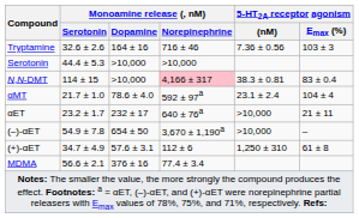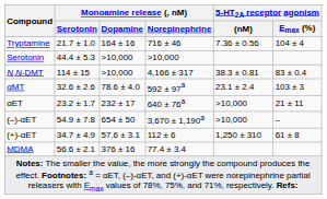Tryptamine | Monoamine release (, nM) / Serotonin: 32.6 ± 2.6 -> 21.7 ± 1.0
Tryptamine | 5-HT2A receptor agonism / Emax (%): 103 ± 3 -> 104 ± 4
N,N-DMT | Monoamine release (, nM) / Norepinephrine: pink background -> no background
αMT | Monoamine release (, nM) / Serotonin: 21.7 ± 1.0 -> 32.6 ± 2.6
αMT | 5-HT2A receptor agonism / Emax (%): 104 ± 4 -> 103 ± 3
